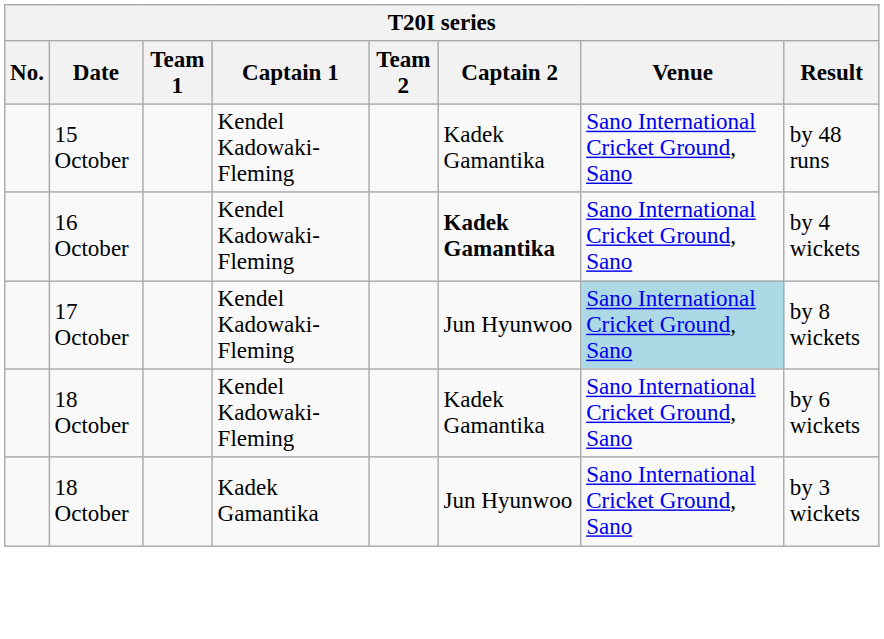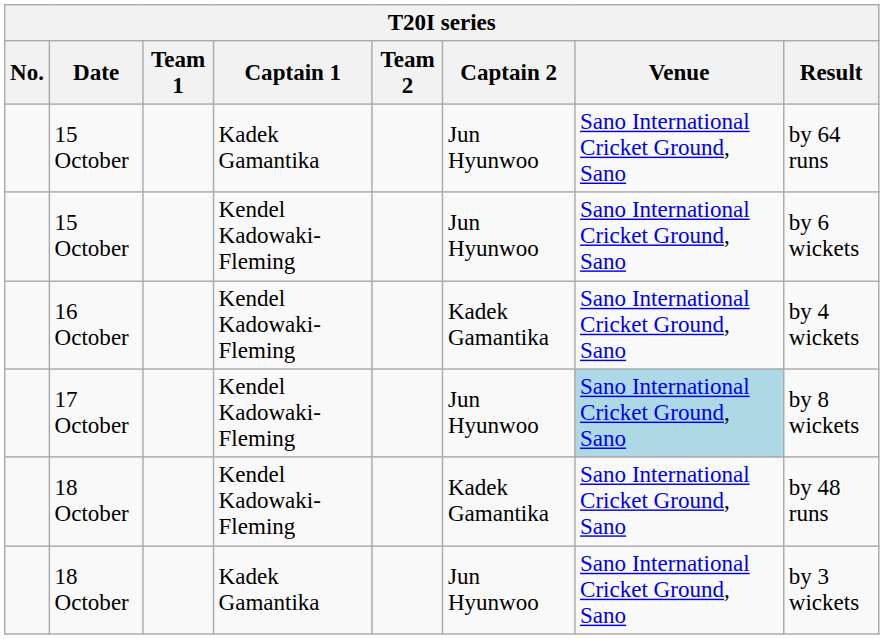+ row: 15 October | Kadek Gamantika | Jun Hyunwoo | Sano International Cricket Ground, Sano | by 64 runs
15 October / Kendel Kadowaki-Fleming | Captain 2: Kadek Gamantika -> Jun Hyunwoo
15 October / Kendel Kadowaki-Fleming | Result: by 48 runs -> by 6 wickets
16 October | Captain 2: bold -> normal
18 October / Kendel Kadowaki-Fleming | Result: by 6 wickets -> by 48 runs
